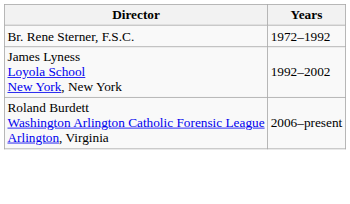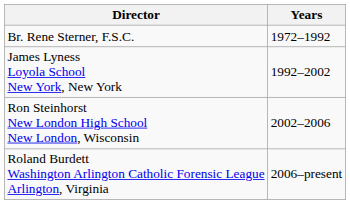+ row: Ron Steinhorst New London High School New London, Wisconsin | 2002–2006
